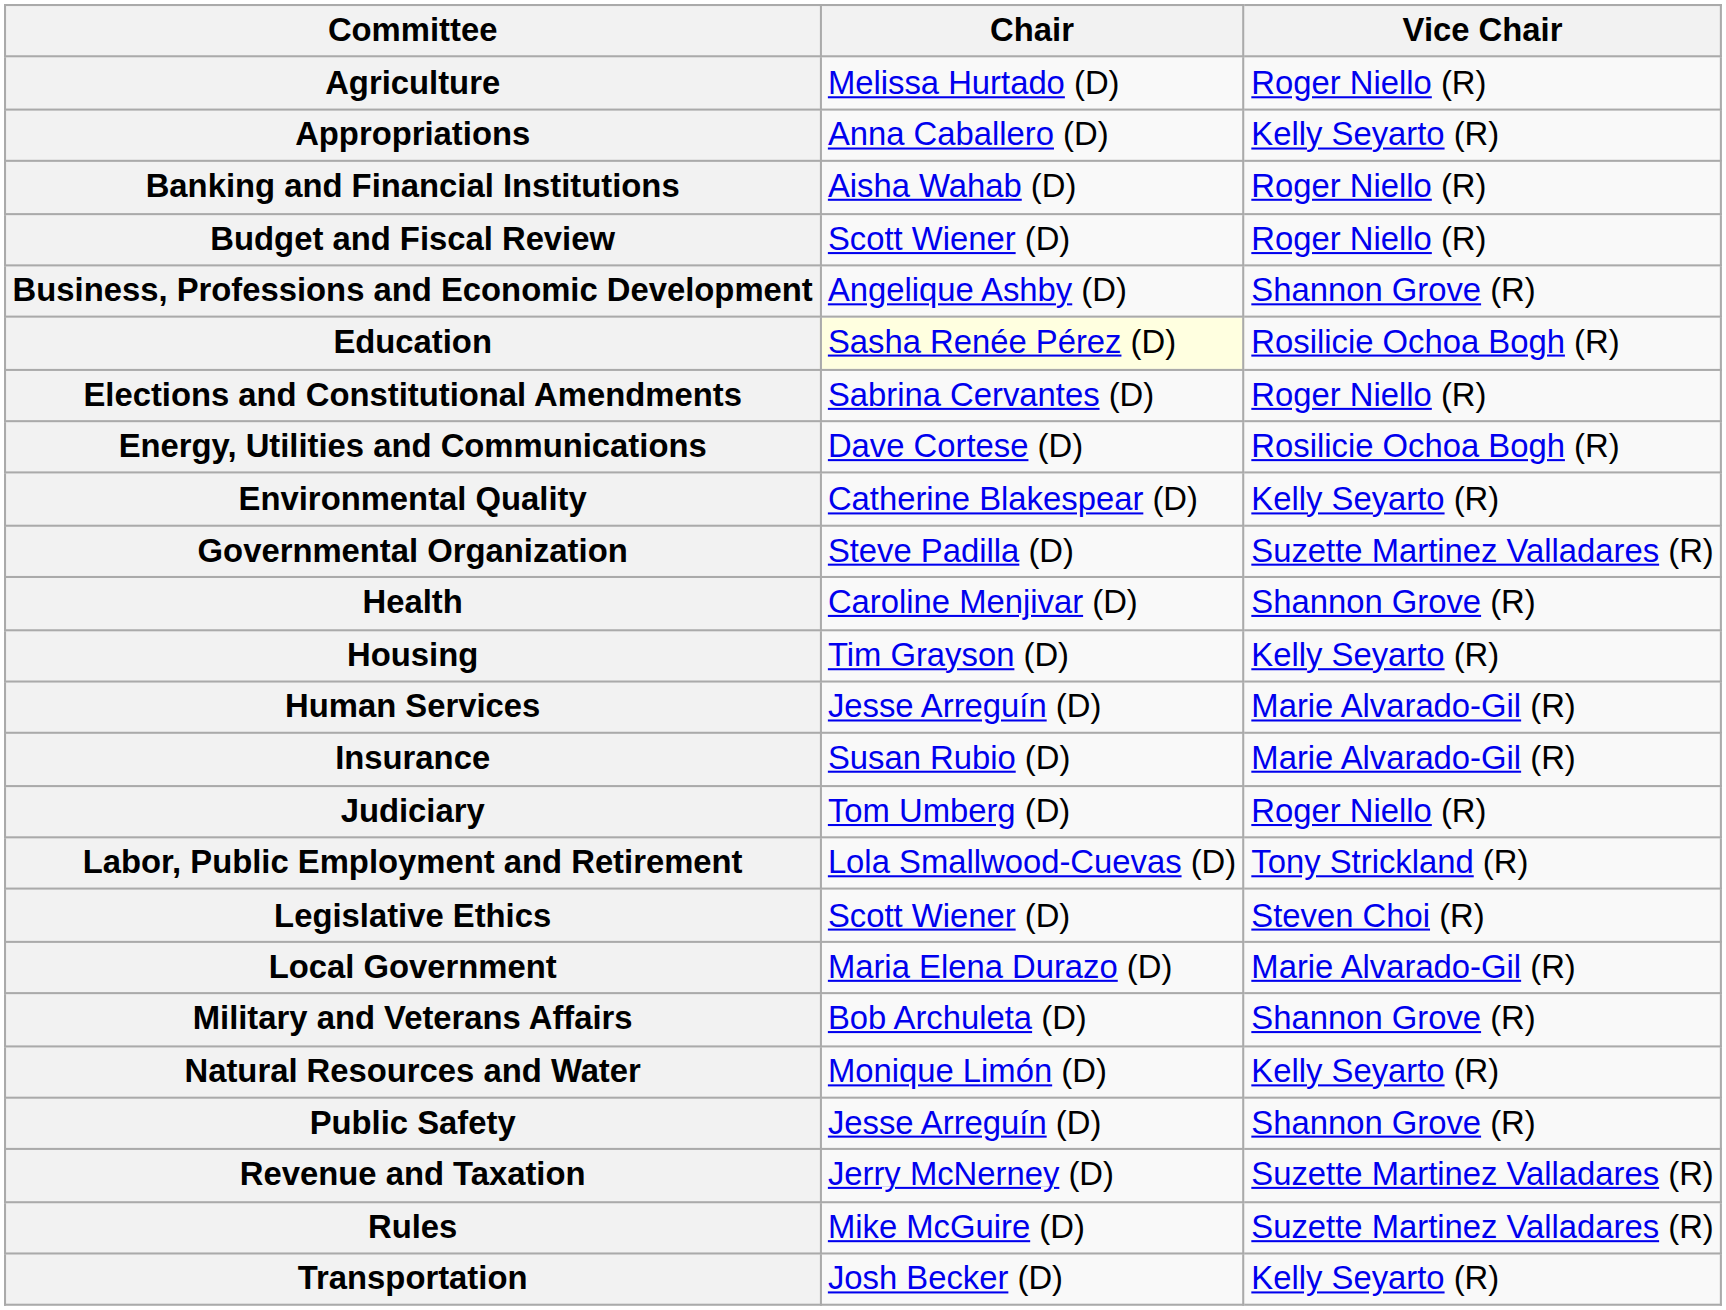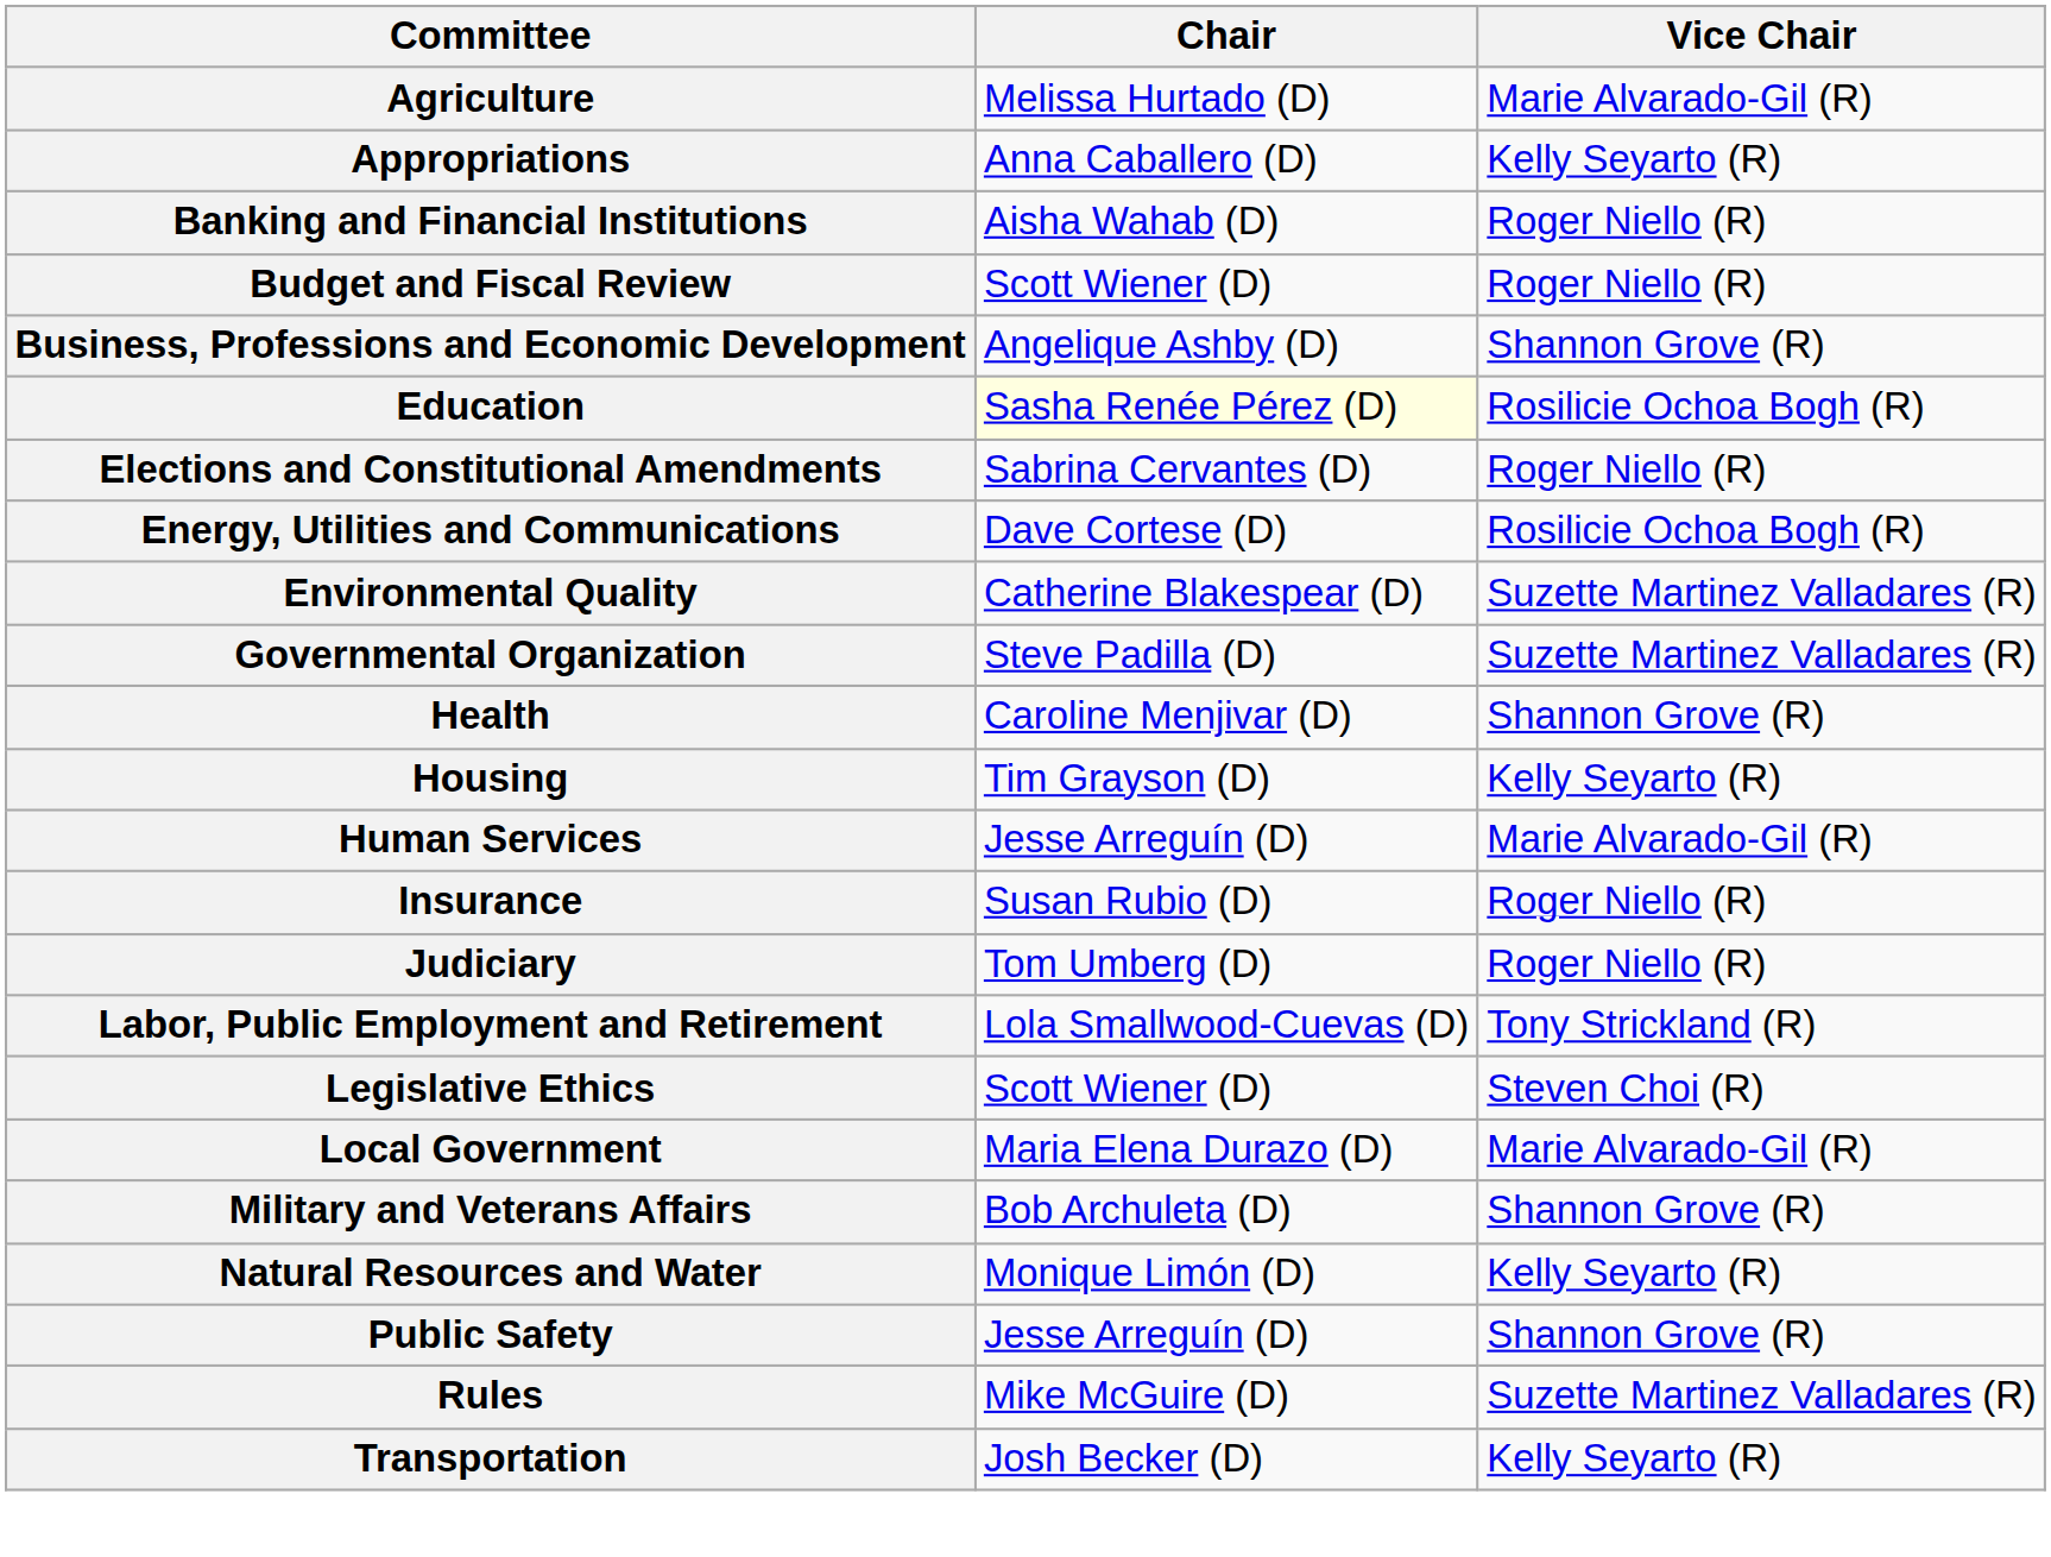Agriculture | Vice Chair: Roger Niello (R) -> Marie Alvarado-Gil (R)
Environmental Quality | Vice Chair: Kelly Seyarto (R) -> Suzette Martinez Valladares (R)
Insurance | Vice Chair: Marie Alvarado-Gil (R) -> Roger Niello (R)
- row: Revenue and Taxation | Jerry McNerney (D) | Suzette Martinez Valladares (R)
